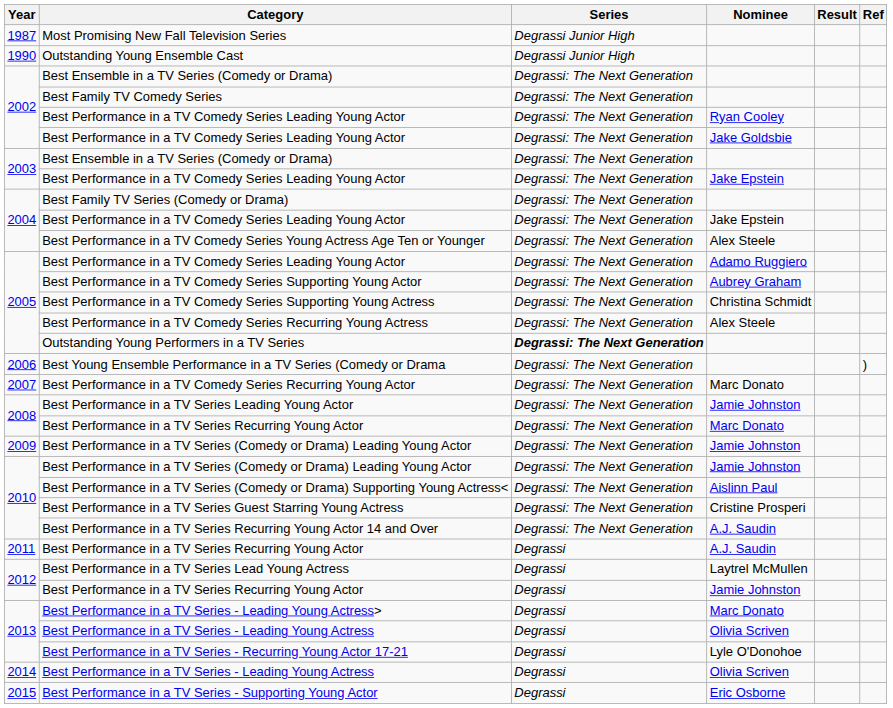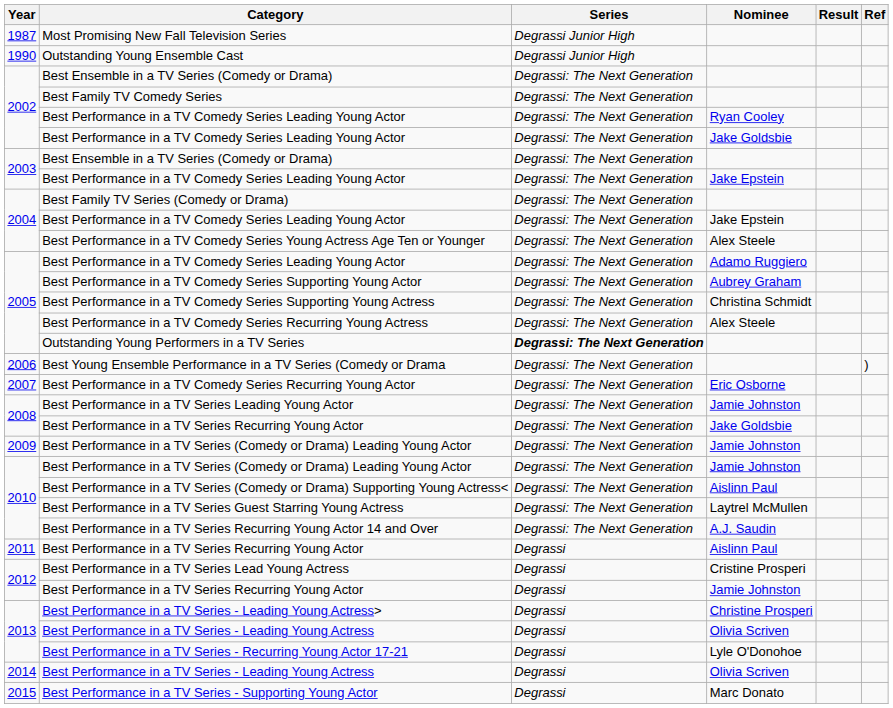Best Performance in a TV Comedy Series Recurring Young Actor | Nominee: Marc Donato -> Eric Osborne
2008 / Best Performance in a TV Series Recurring Young Actor | Nominee: Marc Donato -> Jake Goldsbie
Best Performance in a TV Series Guest Starring Young Actress | Nominee: Cristine Prosperi -> Laytrel McMullen
2011 / Best Performance in a TV Series Recurring Young Actor | Nominee: A.J. Saudin -> Aislinn Paul
Best Performance in a TV Series Lead Young Actress | Nominee: Laytrel McMullen -> Cristine Prosperi
Best Performance in a TV Series - Leading Young Actress> | Nominee: Marc Donato -> Christine Prosperi
Best Performance in a TV Series - Supporting Young Actor | Nominee: Eric Osborne -> Marc Donato
